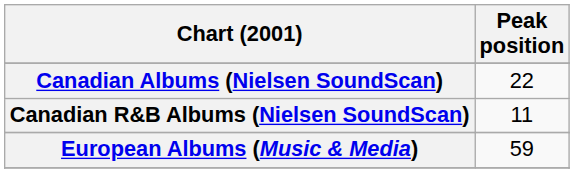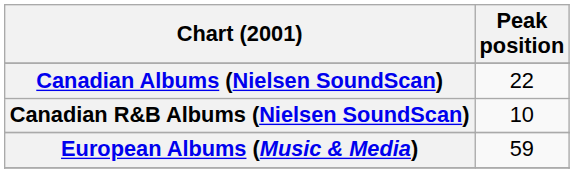Canadian R&B Albums (Nielsen SoundScan) | Peak position: 11 -> 10
